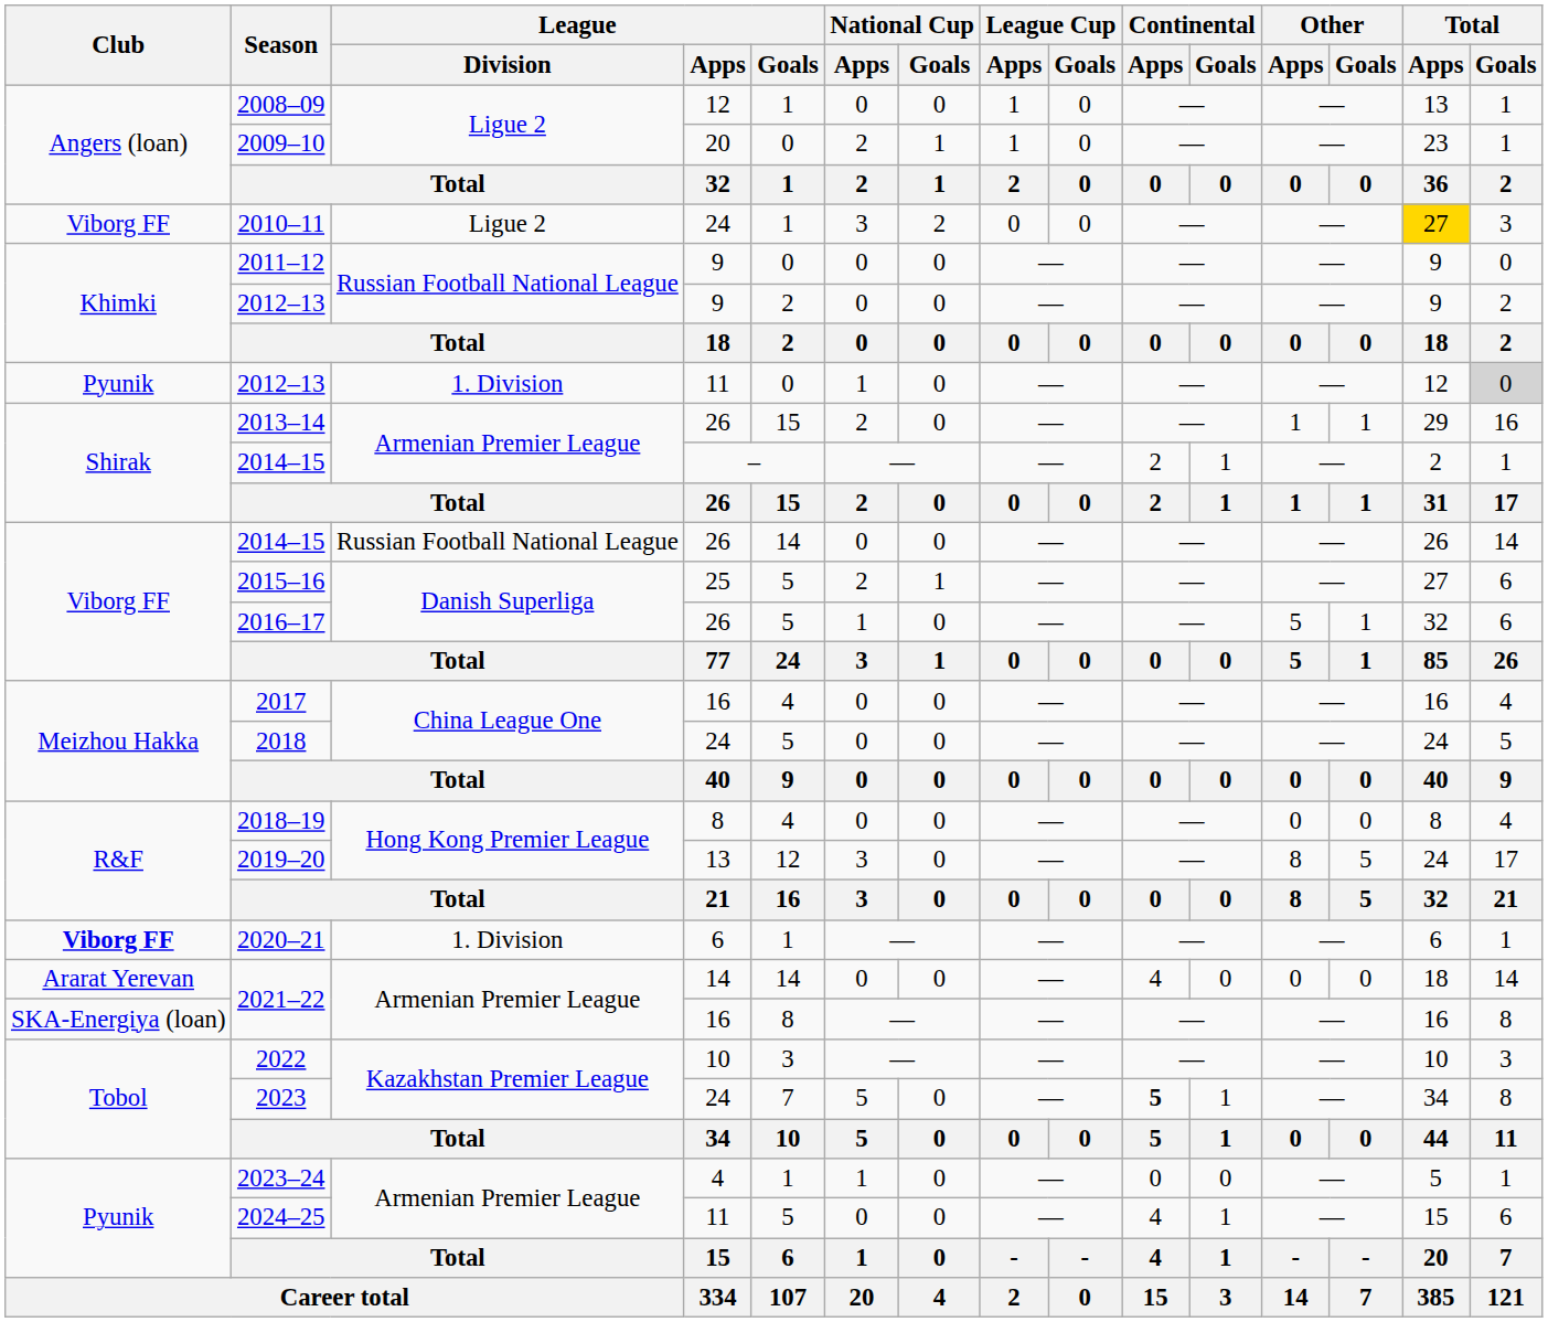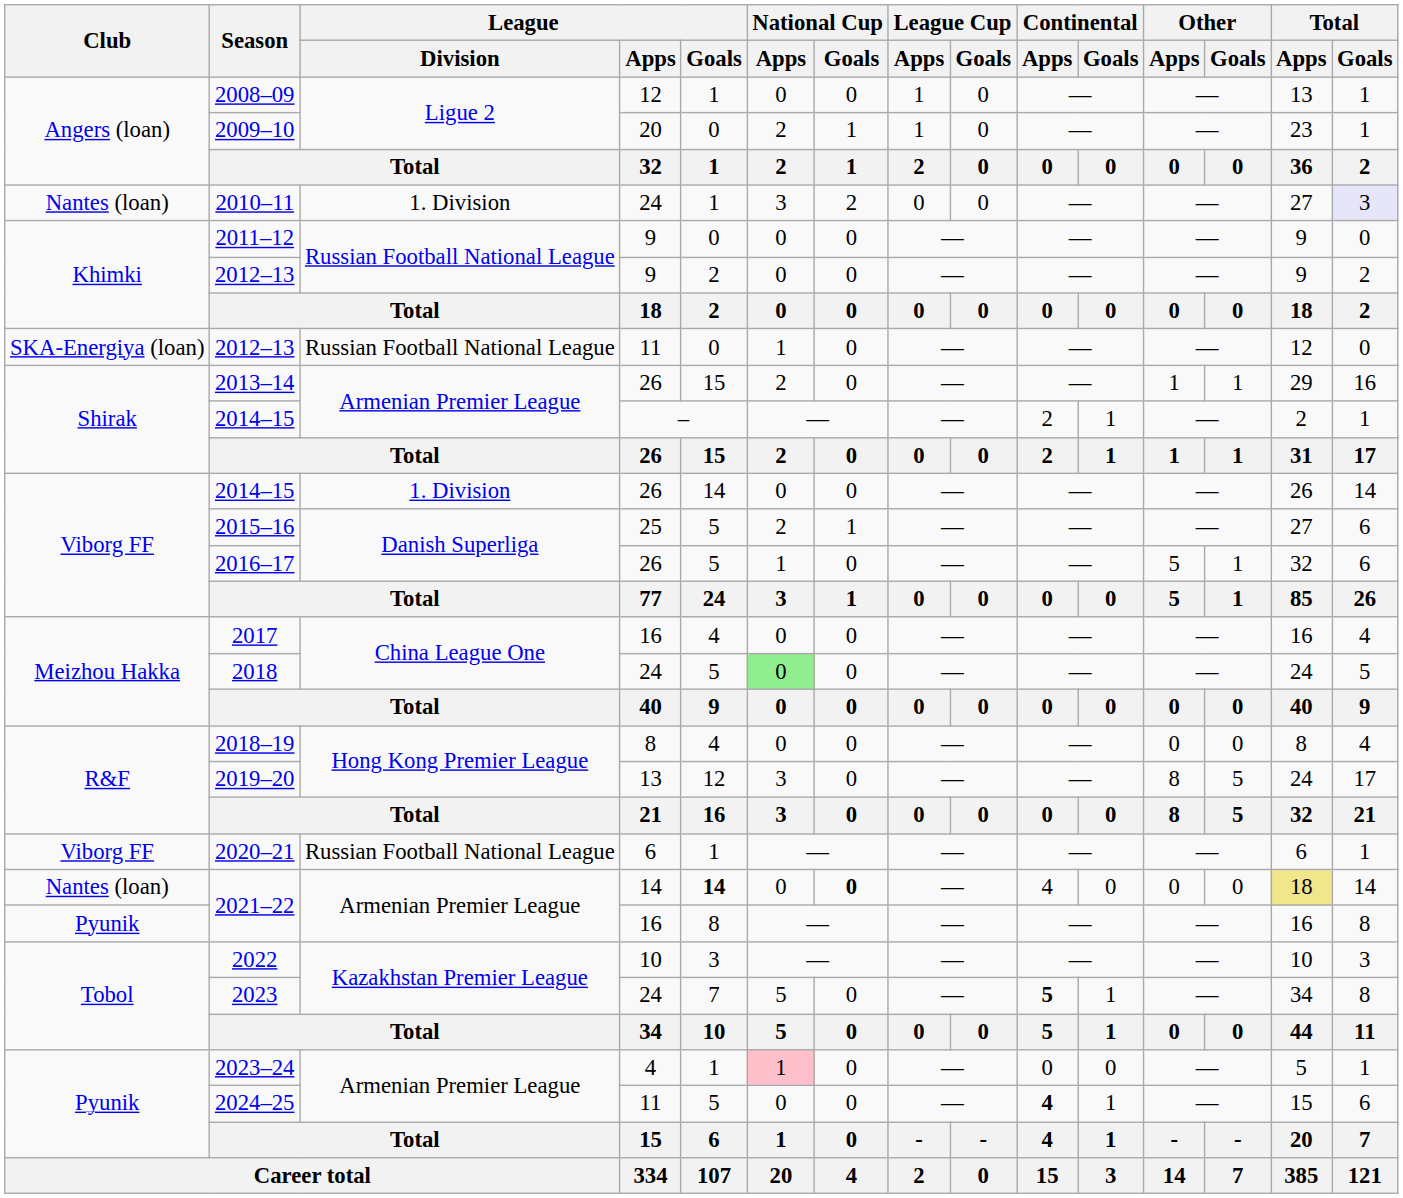2010–11 | Club: Viborg FF -> Nantes (loan)
2010–11 | League / Division: Ligue 2 -> 1. Division
2010–11 | Total / Apps: gold background -> no background
2010–11 | Total / Goals: no background -> lavender background
2012–13 / 11 | Club: Pyunik -> SKA-Energiya (loan)
2012–13 / 11 | League / Division: 1. Division -> Russian Football National League
2012–13 / 11 | Total / Goals: lightgrey background -> no background
2014–15 / 26 | League / Division: Russian Football National League -> 1. Division
2018 | National Cup / Apps: no background -> lightgreen background
2020–21 | Club: bold -> normal
2020–21 | League / Division: 1. Division -> Russian Football National League
2021–22 / 14 | Club: Ararat Yerevan -> Nantes (loan)
2021–22 / 14 | League / Goals: normal -> bold
2021–22 / 14 | National Cup / Goals: normal -> bold
2021–22 / 14 | Total / Apps: no background -> khaki background
2021–22 / 16 | Club: SKA-Energiya (loan) -> Pyunik
2023–24 | National Cup / Apps: no background -> pink background
2024–25 | Continental / Apps: normal -> bold
